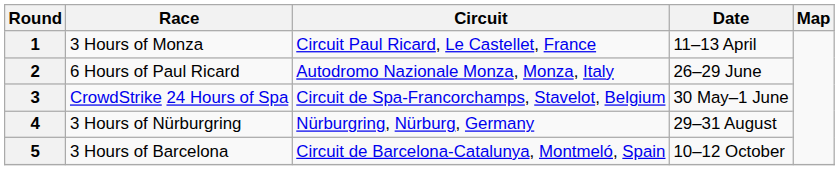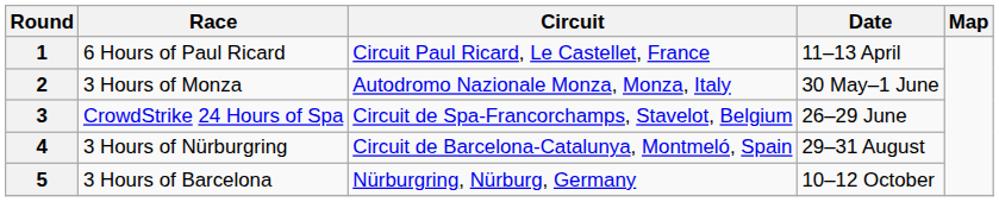1 | Race: 3 Hours of Monza -> 6 Hours of Paul Ricard
2 | Race: 6 Hours of Paul Ricard -> 3 Hours of Monza
2 | Date: 26–29 June -> 30 May–1 June
3 | Date: 30 May–1 June -> 26–29 June
4 | Circuit: Nürburgring, Nürburg, Germany -> Circuit de Barcelona-Catalunya, Montmeló, Spain
5 | Circuit: Circuit de Barcelona-Catalunya, Montmeló, Spain -> Nürburgring, Nürburg, Germany
